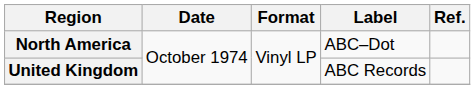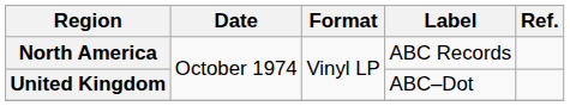North America | Label: ABC–Dot -> ABC Records
United Kingdom | Label: ABC Records -> ABC–Dot
